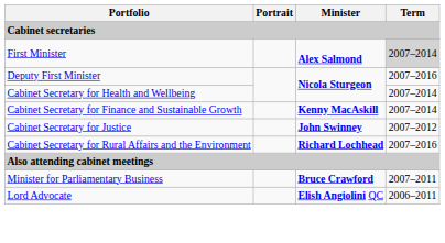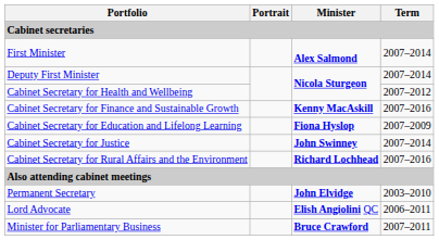First Minister | Term: lightgrey background -> no background
Deputy First Minister | Term: 2007–2016 -> 2007–2014
Cabinet Secretary for Health and Wellbeing | Term: 2007–2014 -> 2007–2012
Cabinet Secretary for Finance and Sustainable Growth | Term: 2007–2014 -> 2007–2016
+ row: Cabinet Secretary for Education and Lifelong Learning | Fiona Hyslop | 2007–2009
Cabinet Secretary for Justice | Term: 2007–2012 -> 2007–2014
+ row: Permanent Secretary | John Elvidge | 2003–2010
rows swapped: Minister for Parliamentary Business <-> Lord Advocate
